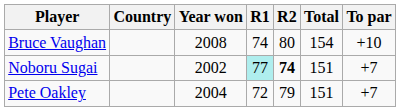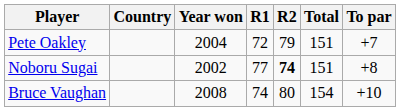rows swapped: Pete Oakley <-> Bruce Vaughan
Noboru Sugai | R1: paleturquoise background -> no background
Noboru Sugai | To par: +7 -> +8
